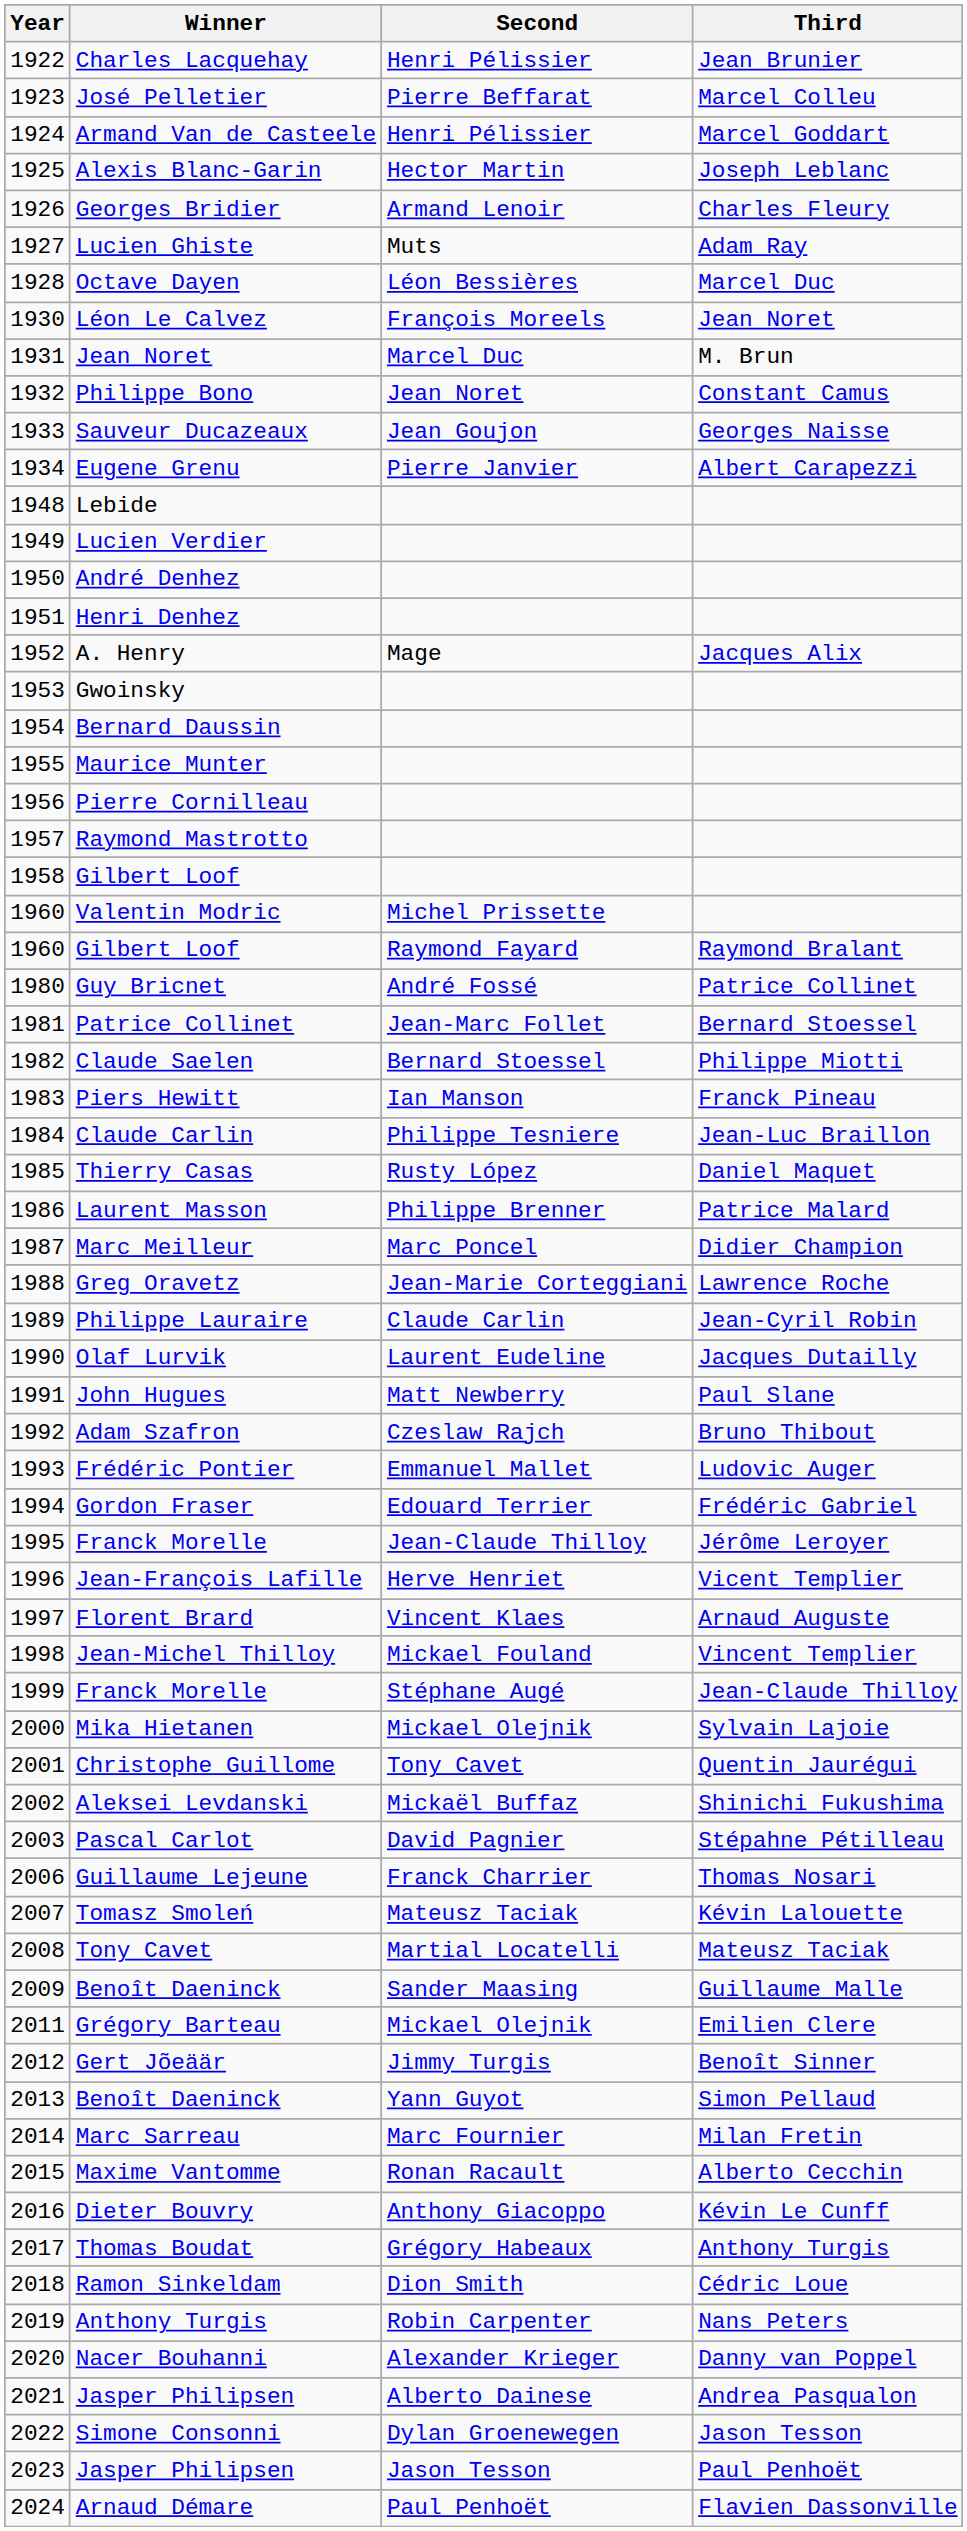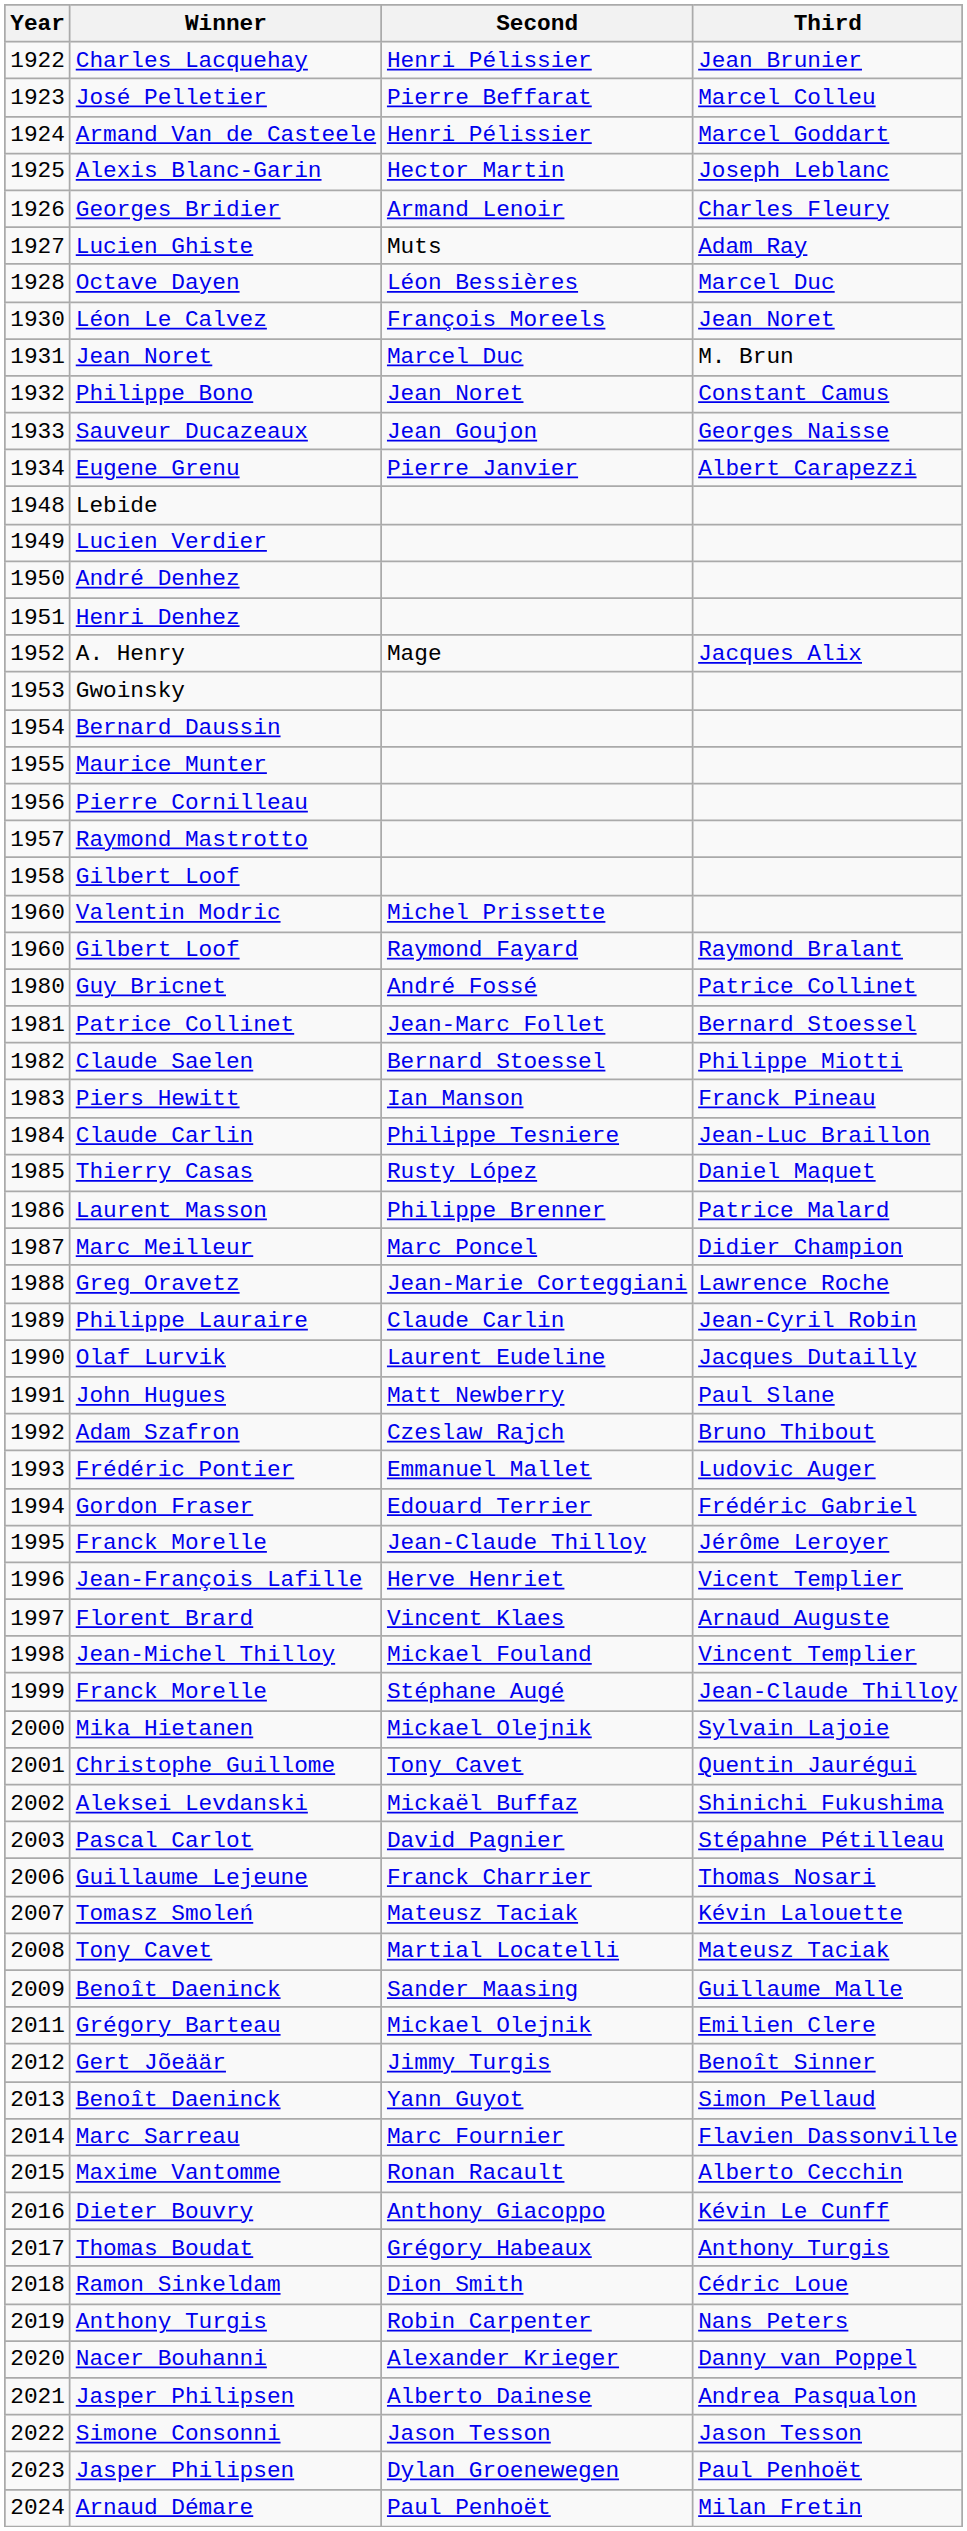Marc Sarreau | Third: Milan Fretin -> Flavien Dassonville
Simone Consonni | Second: Dylan Groenewegen -> Jason Tesson
2023 / Jasper Philipsen | Second: Jason Tesson -> Dylan Groenewegen
Arnaud Démare | Third: Flavien Dassonville -> Milan Fretin
